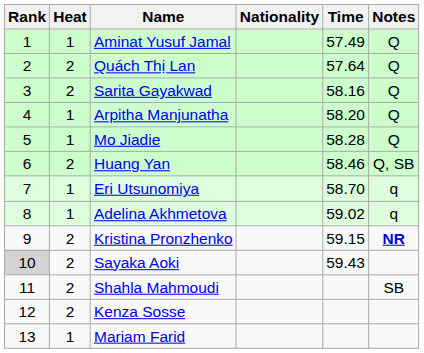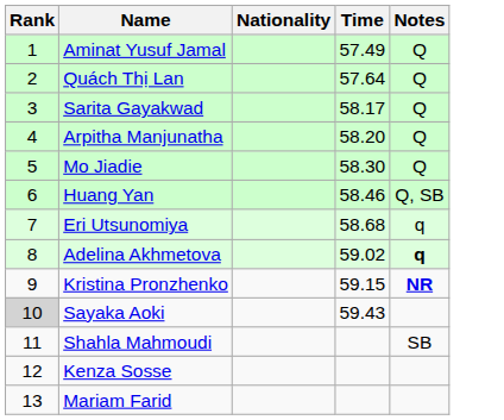- column: Heat | 1 | 2 | 2 | 1 | 1 | 2 | 1 | 1 | 2 | 2 | 2 | 2 | 1
Sarita Gayakwad | Time: 58.16 -> 58.17
Mo Jiadie | Time: 58.28 -> 58.30
Eri Utsunomiya | Time: 58.70 -> 58.68
Adelina Akhmetova | Notes: normal -> bold
